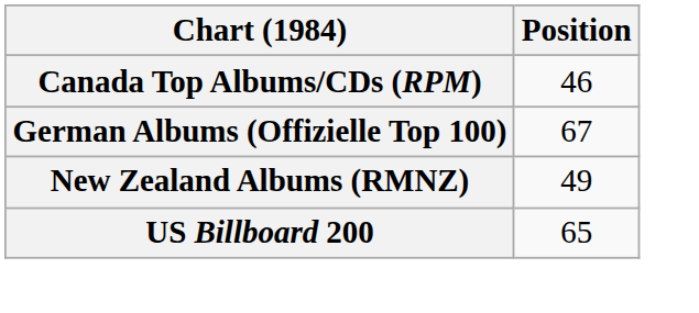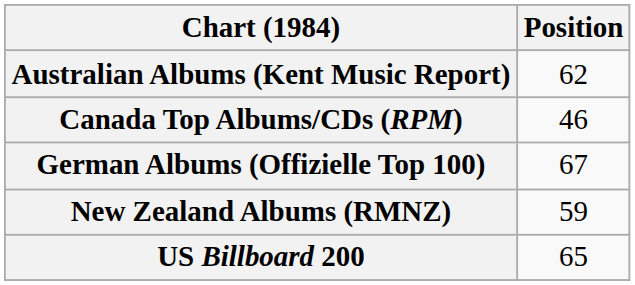+ row: Australian Albums (Kent Music Report) | 62
New Zealand Albums (RMNZ) | Position: 49 -> 59
